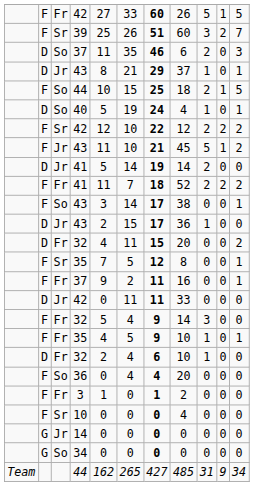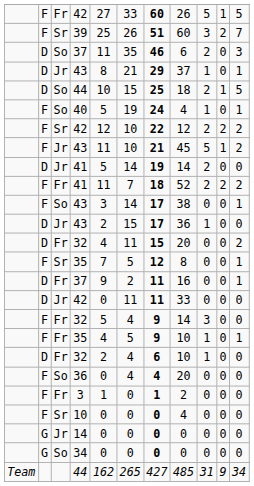So / 44 | column 2: F -> D
40 | column 2: D -> F
Fr / 37 | column 2: F -> D
